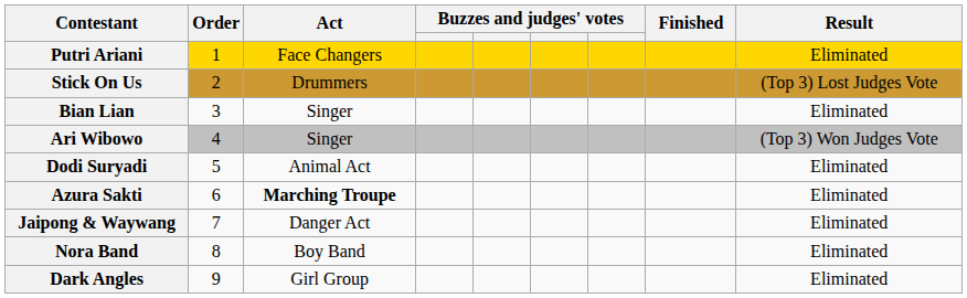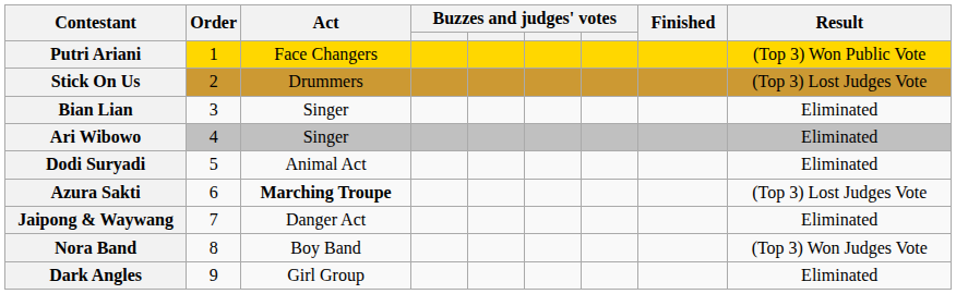Putri Ariani | Result: Eliminated -> (Top 3) Won Public Vote
Ari Wibowo | Result: (Top 3) Won Judges Vote -> Eliminated
Azura Sakti | Result: Eliminated -> (Top 3) Lost Judges Vote
Nora Band | Result: Eliminated -> (Top 3) Won Judges Vote
